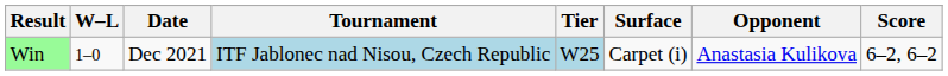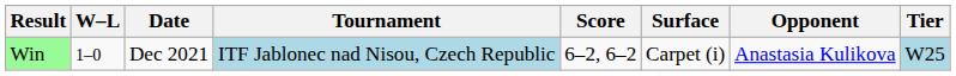columns swapped: Tier <-> Score
